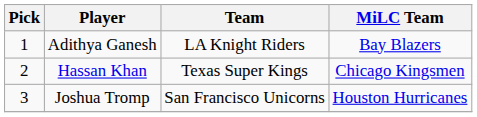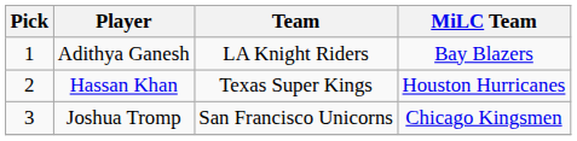Hassan Khan | MiLC Team: Chicago Kingsmen -> Houston Hurricanes
Joshua Tromp | MiLC Team: Houston Hurricanes -> Chicago Kingsmen
